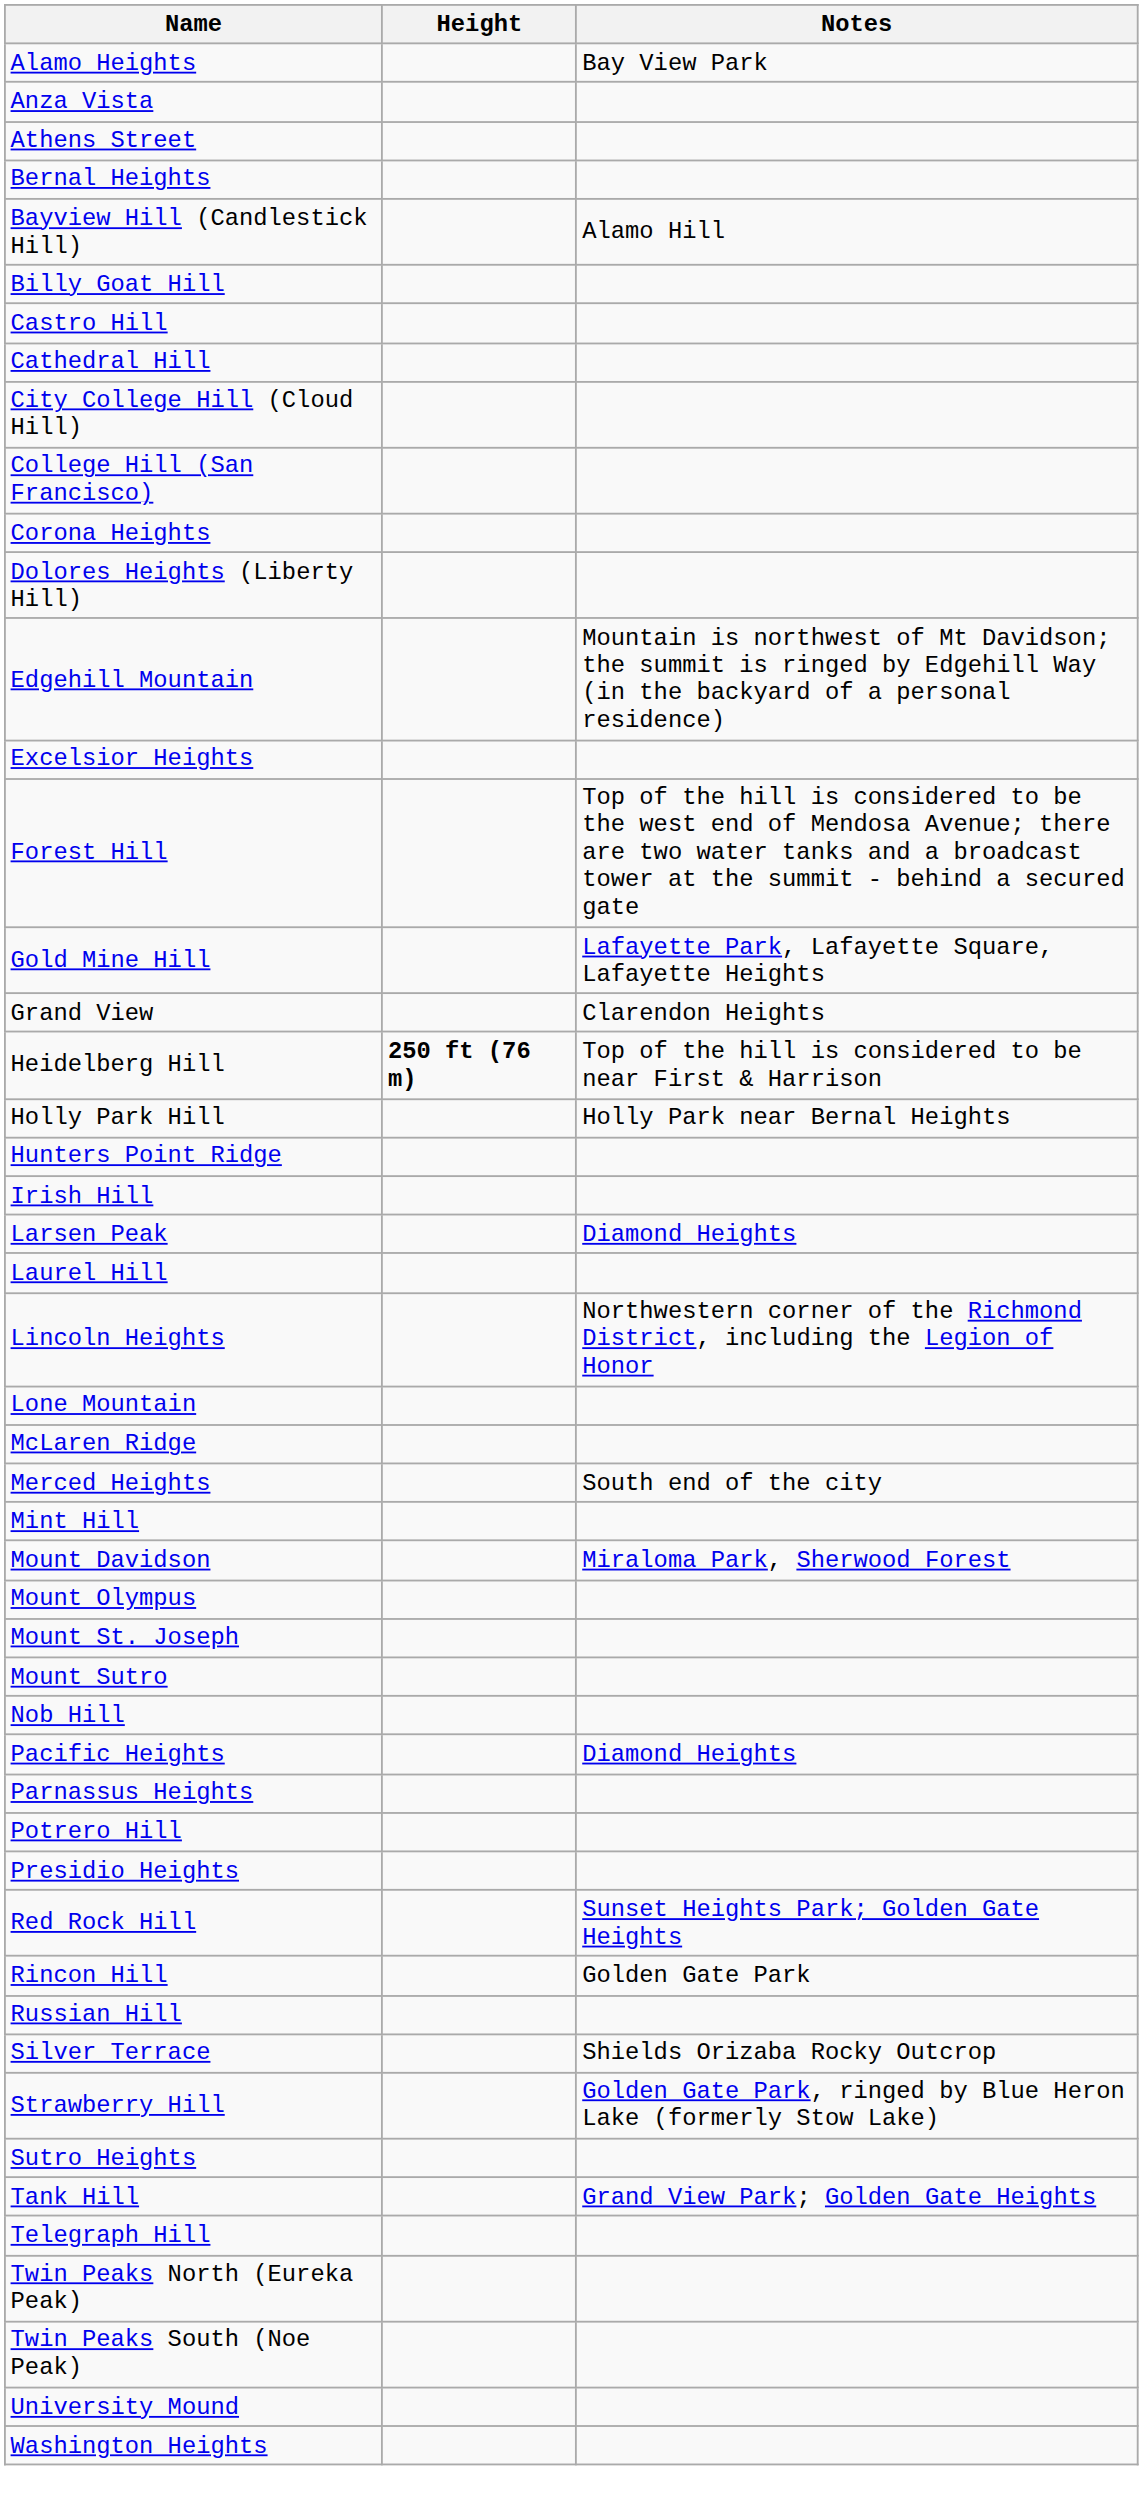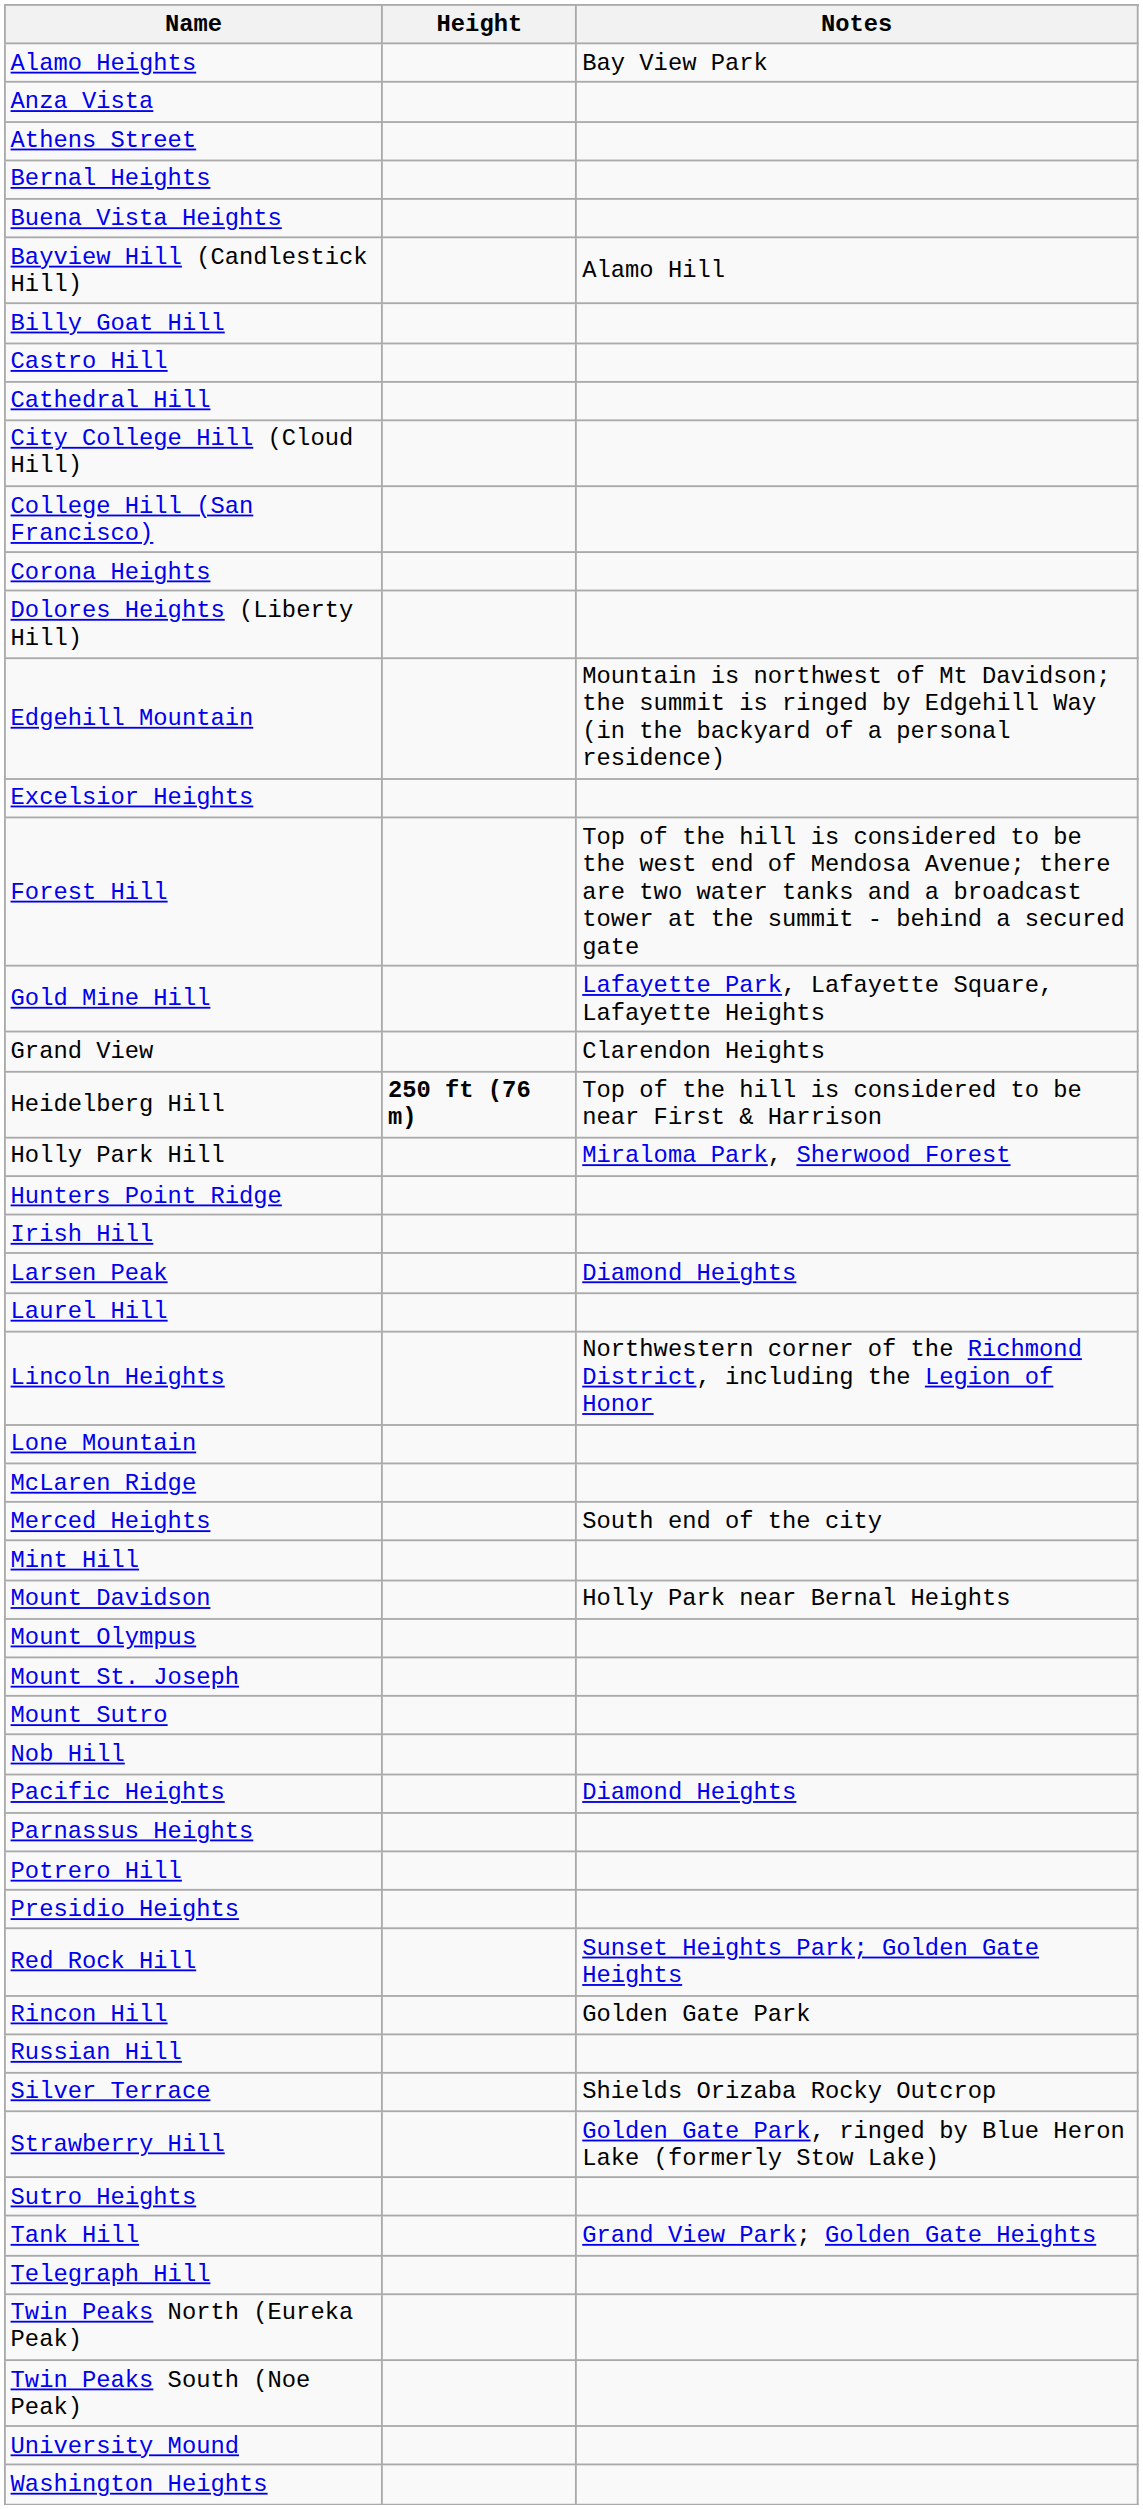+ row: Buena Vista Heights
Holly Park Hill | Notes: Holly Park near Bernal Heights -> Miraloma Park, Sherwood Forest
Mount Davidson | Notes: Miraloma Park, Sherwood Forest -> Holly Park near Bernal Heights
